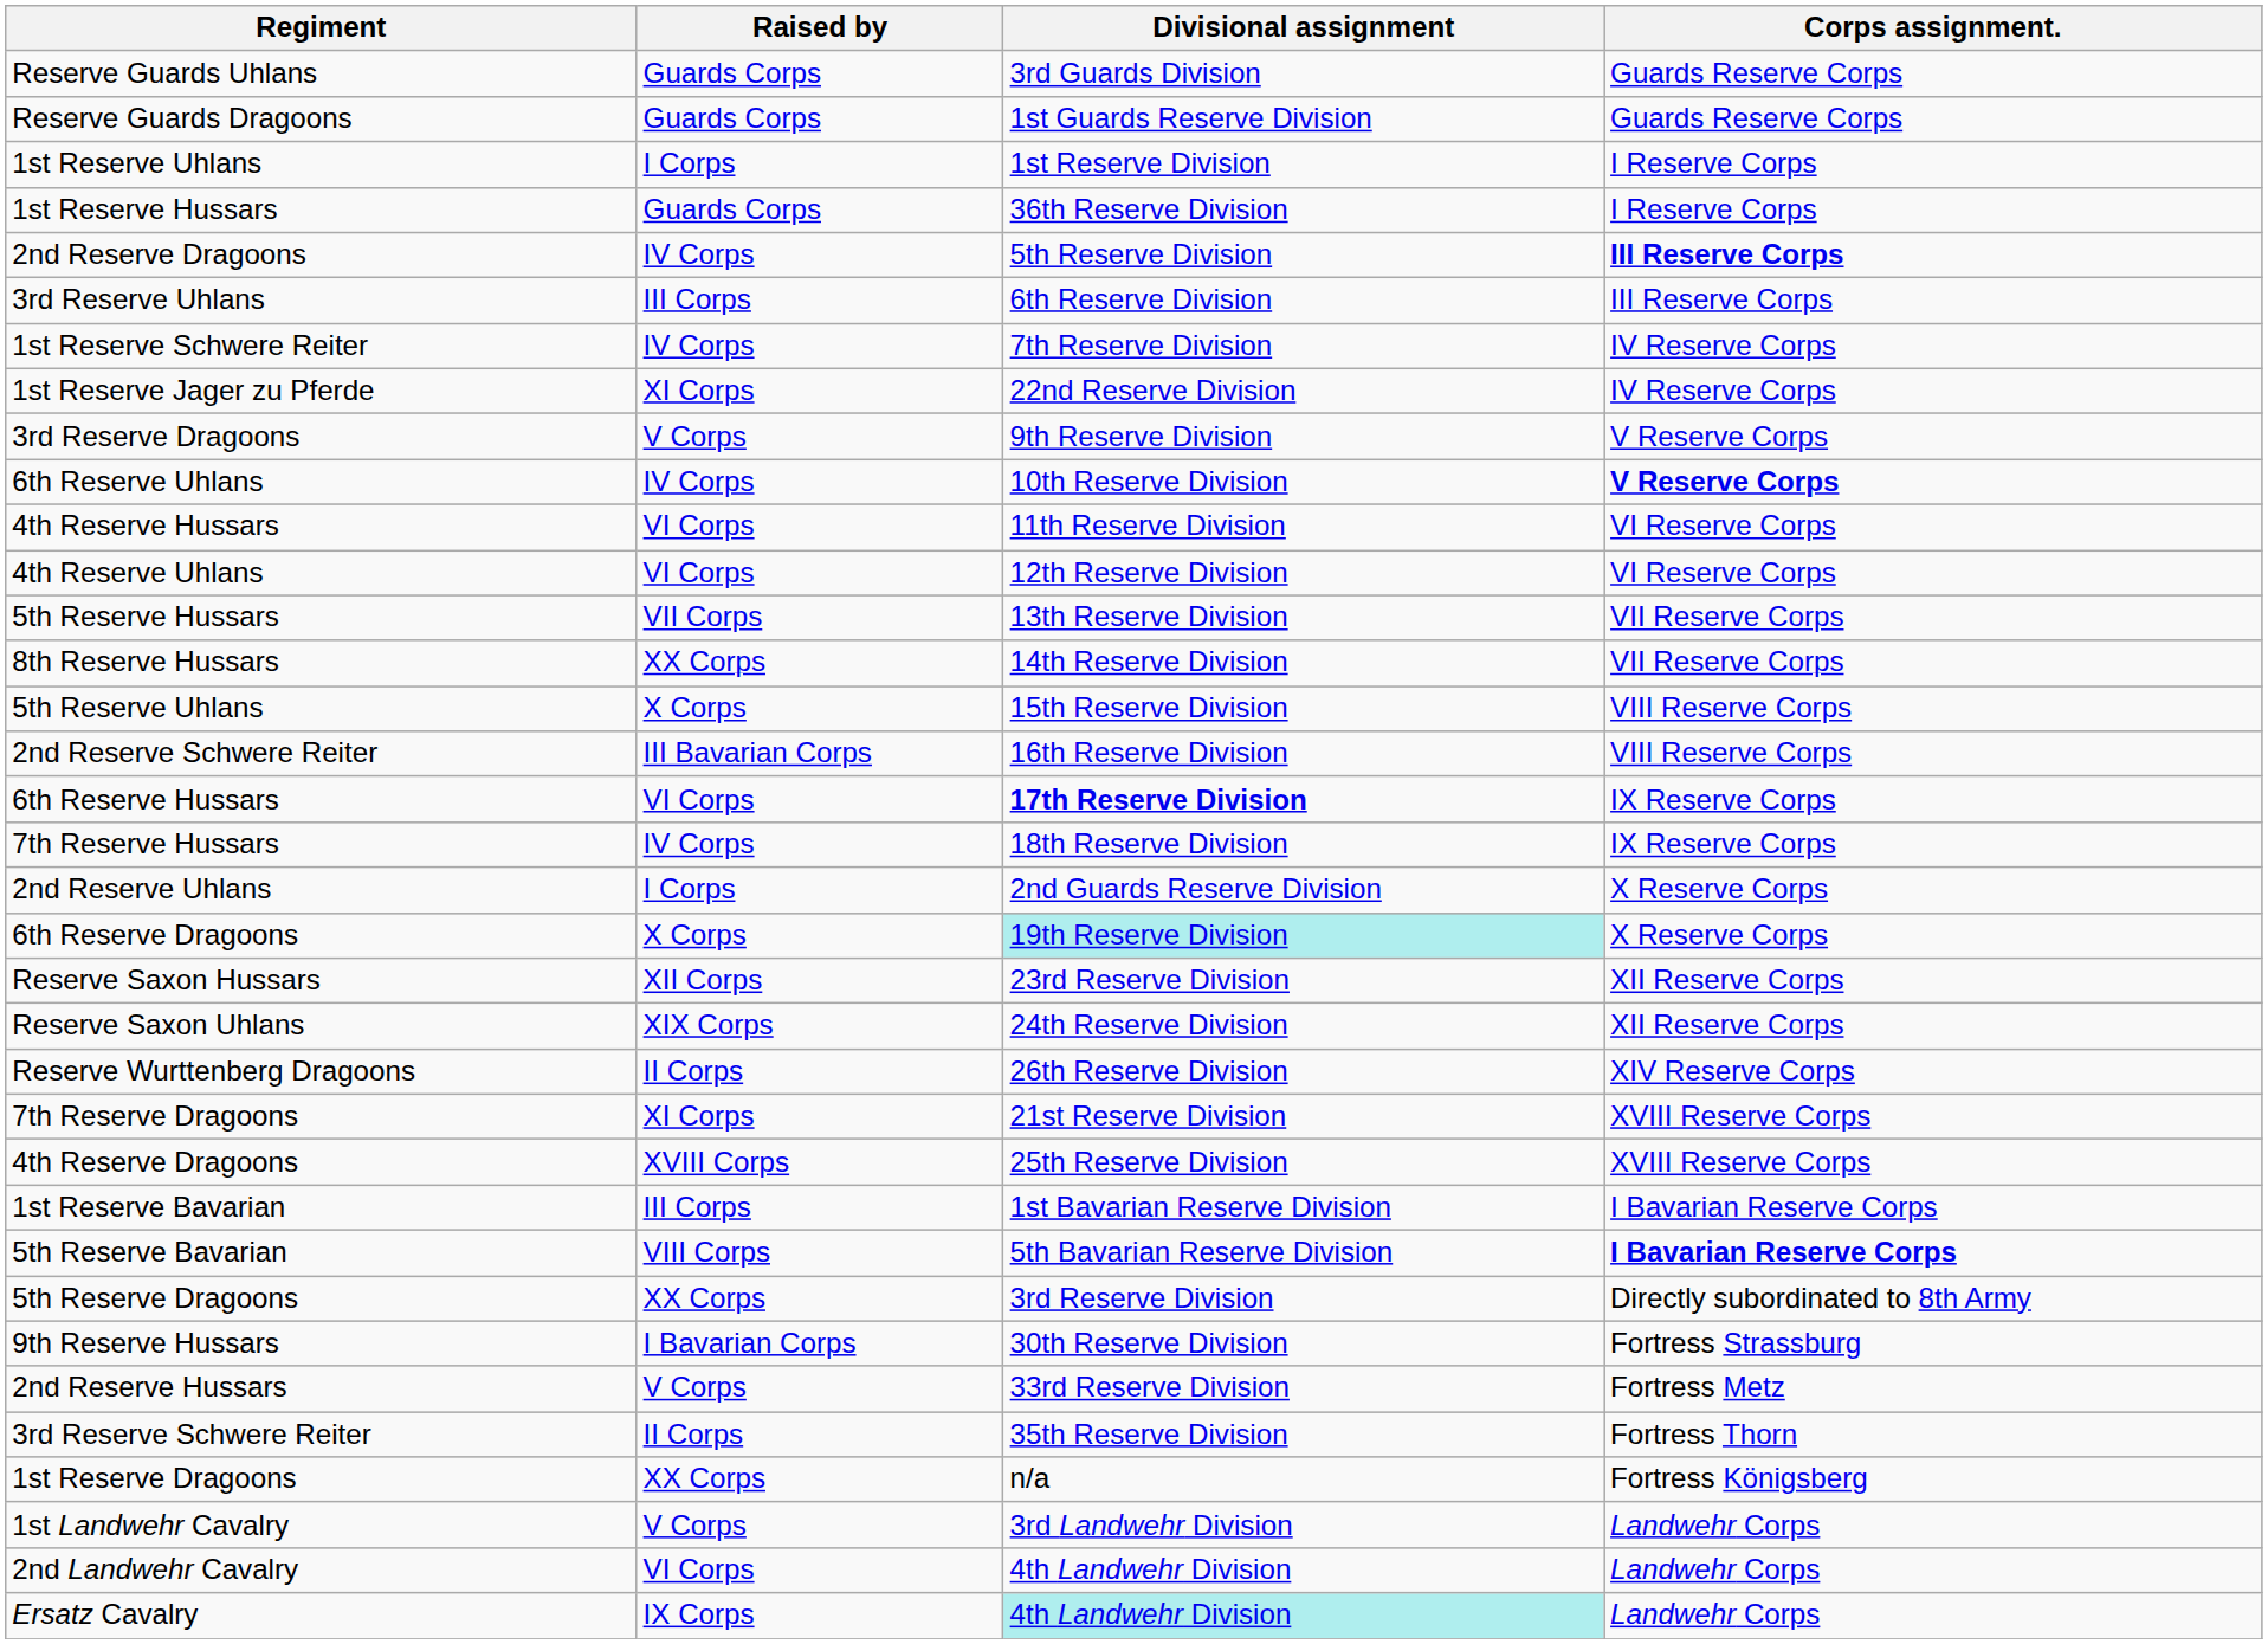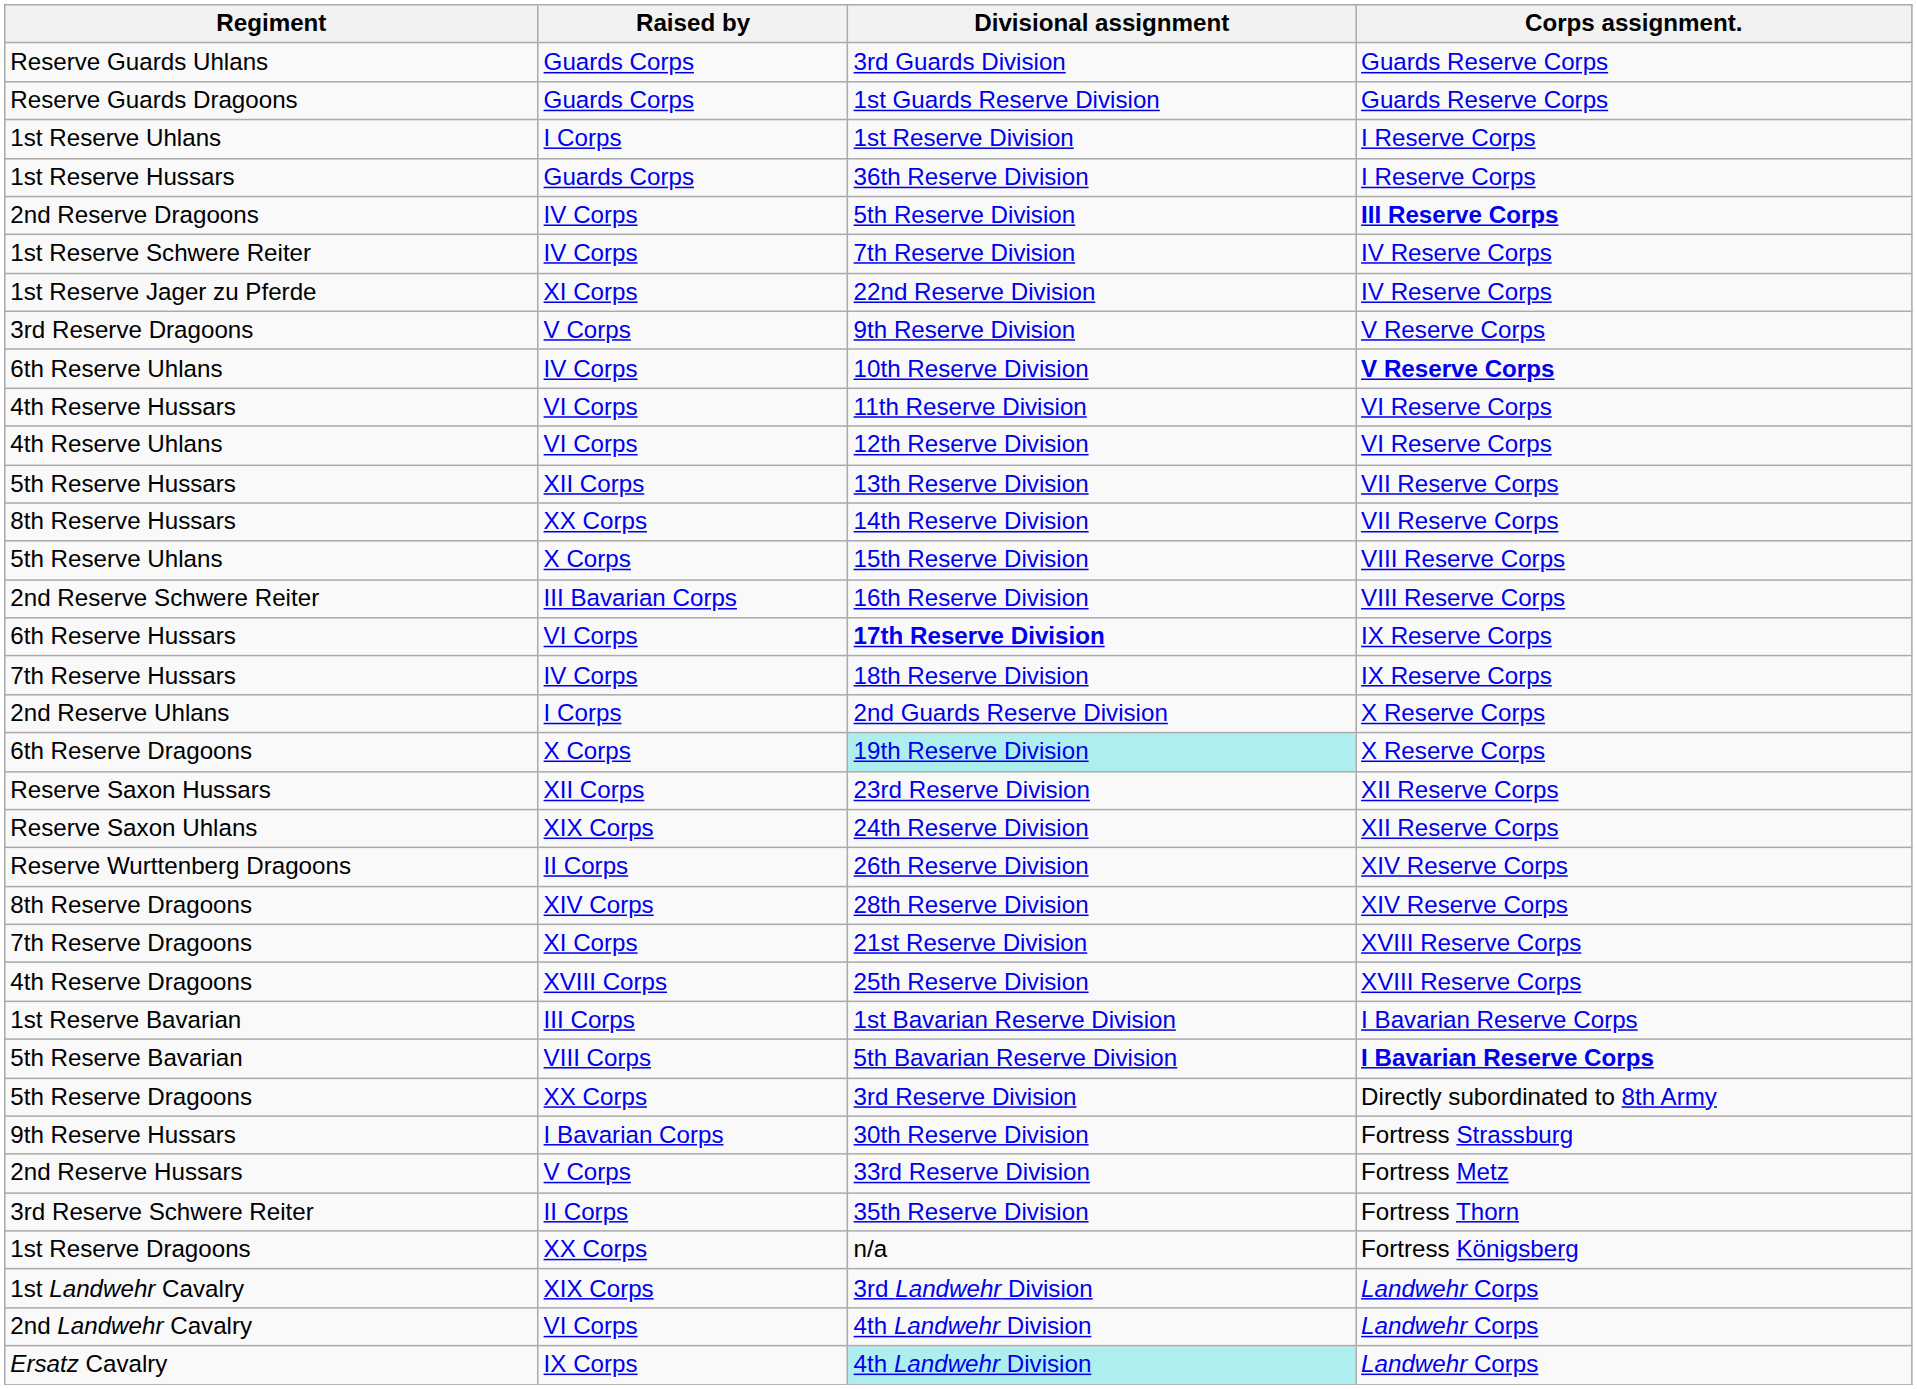- row: 3rd Reserve Uhlans | III Corps | 6th Reserve Division | III Reserve Corps
5th Reserve Hussars | Raised by: VII Corps -> XII Corps
+ row: 8th Reserve Dragoons | XIV Corps | 28th Reserve Division | XIV Reserve Corps
1st Landwehr Cavalry | Raised by: V Corps -> XIX Corps
